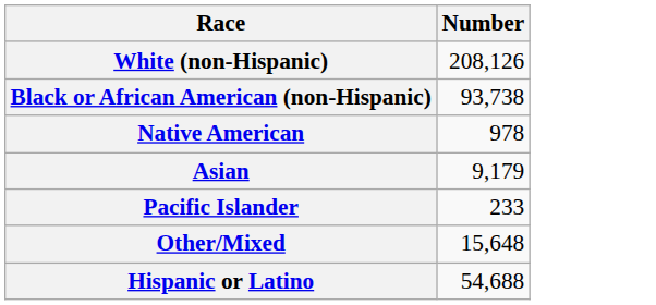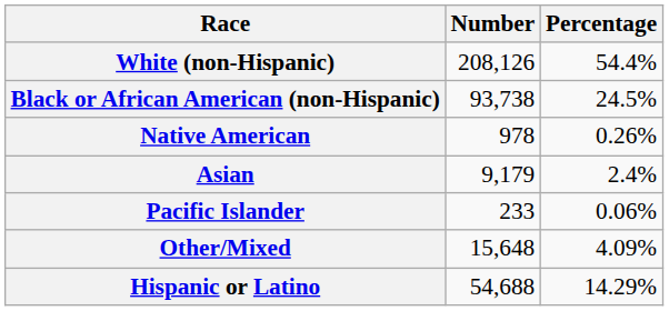+ column: Percentage | 54.4% | 24.5% | 0.26% | 2.4% | 0.06% | 4.09% | 14.29%
